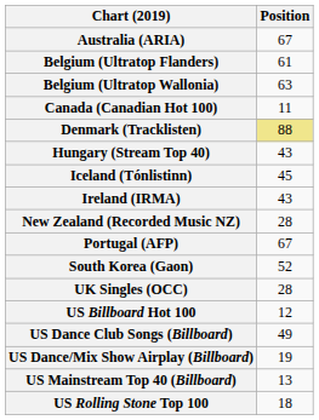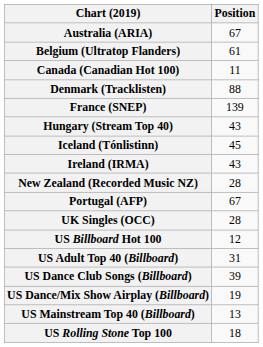- row: Belgium (Ultratop Wallonia) | 63
Denmark (Tracklisten) | Position: khaki background -> no background
+ row: France (SNEP) | 139
- row: South Korea (Gaon) | 52
+ row: US Adult Top 40 (Billboard) | 31
US Dance Club Songs (Billboard) | Position: 49 -> 39
